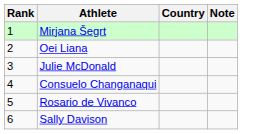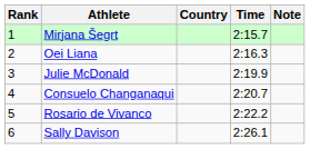+ column: Time | 2:15.7 | 2:16.3 | 2:19.9 | 2:20.7 | 2:22.2 | 2:26.1
